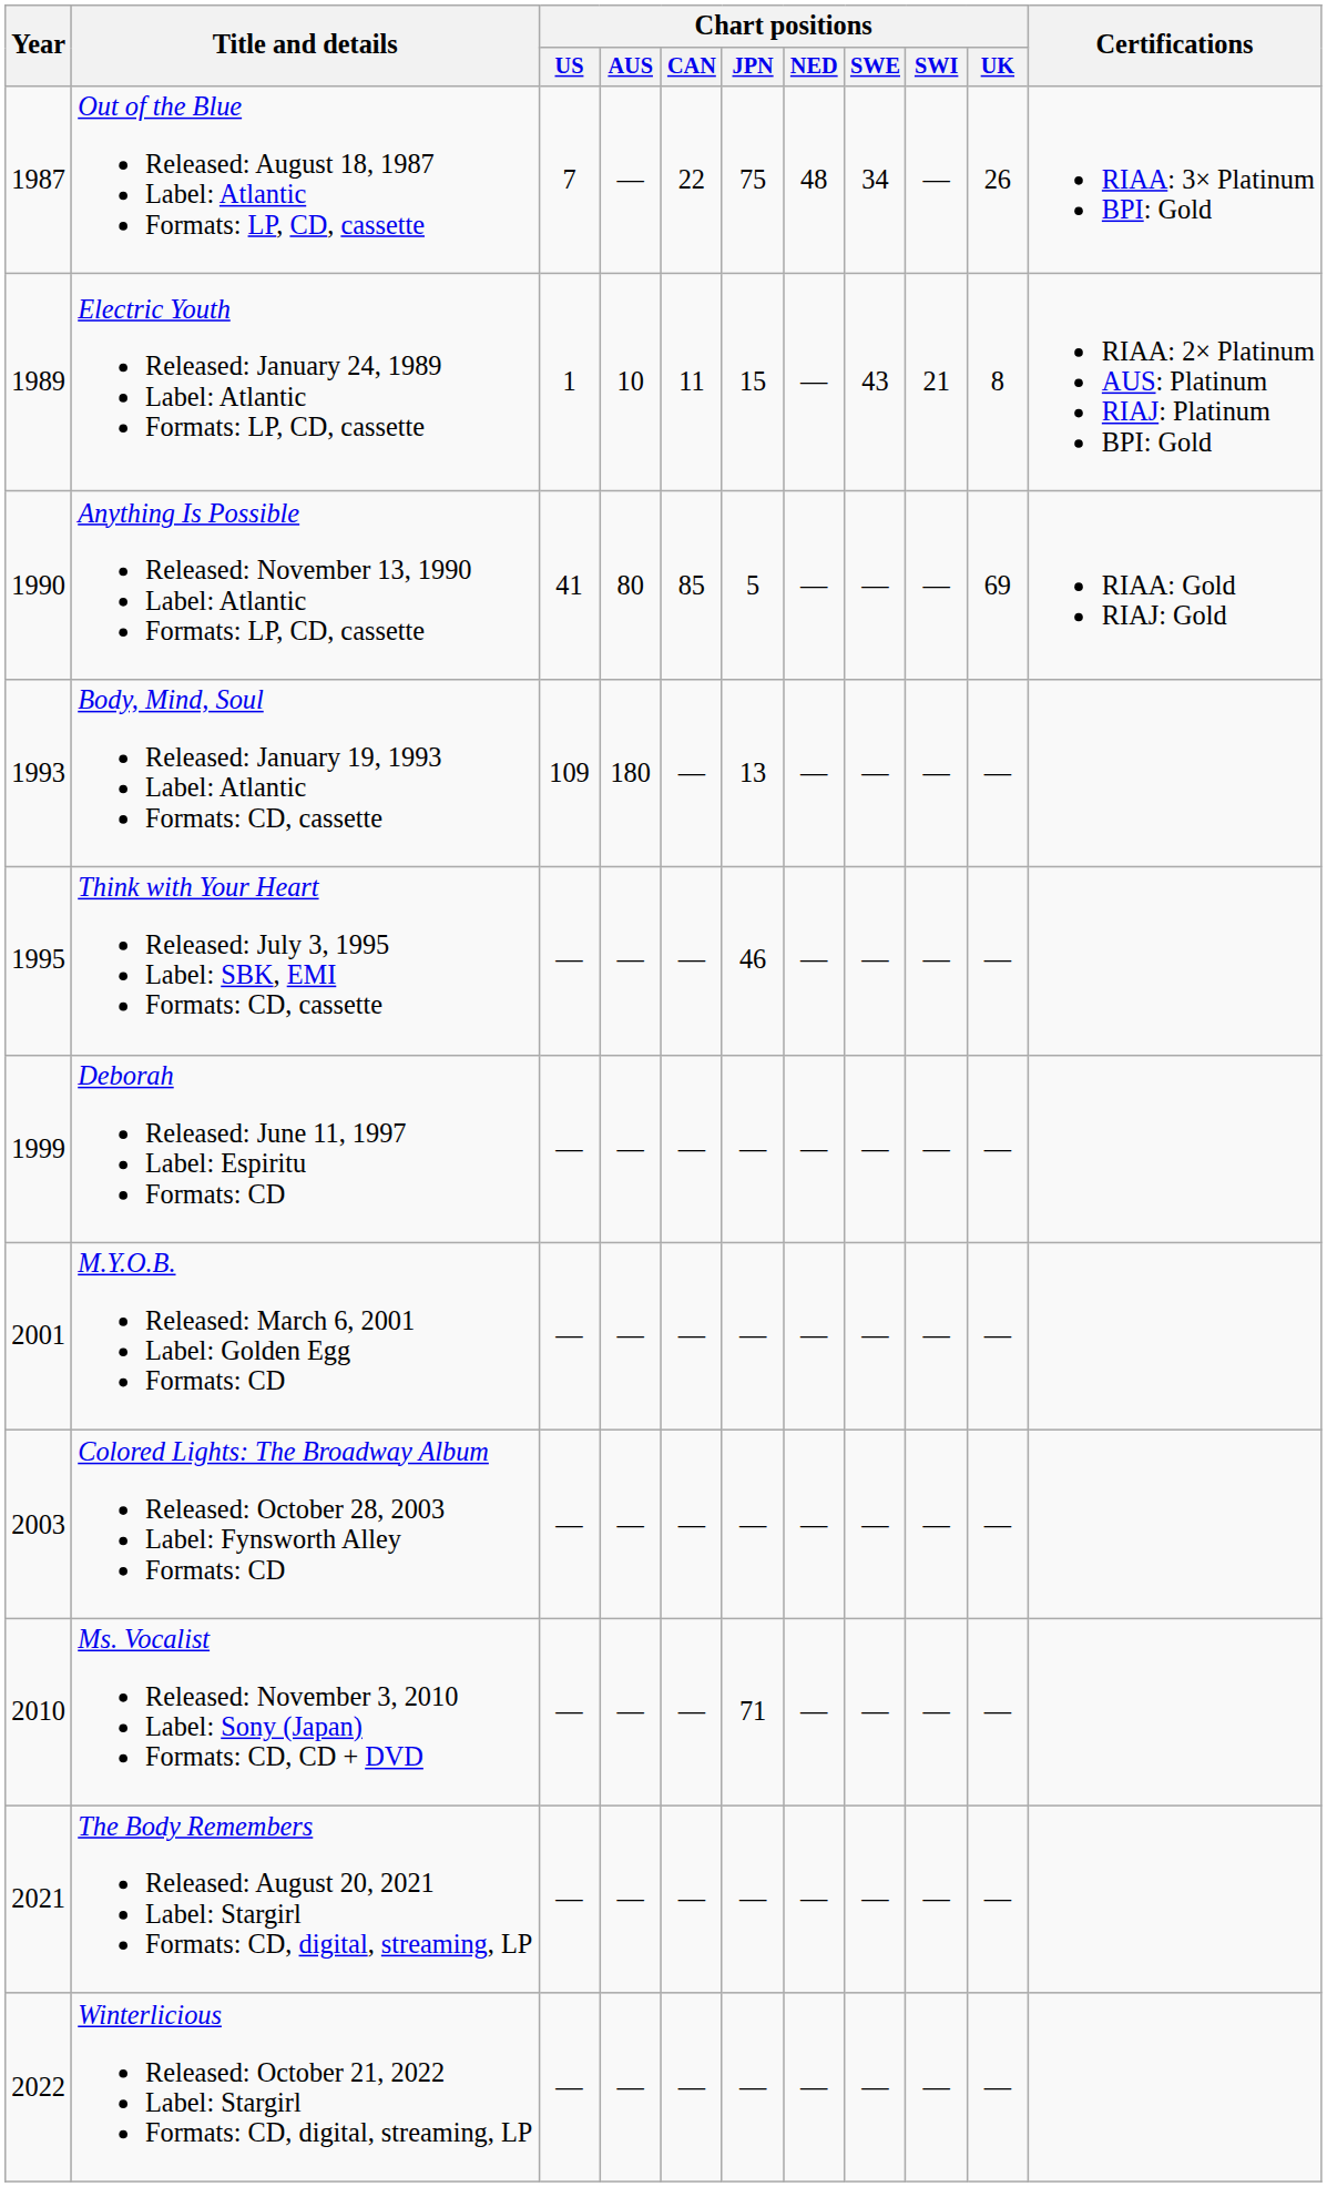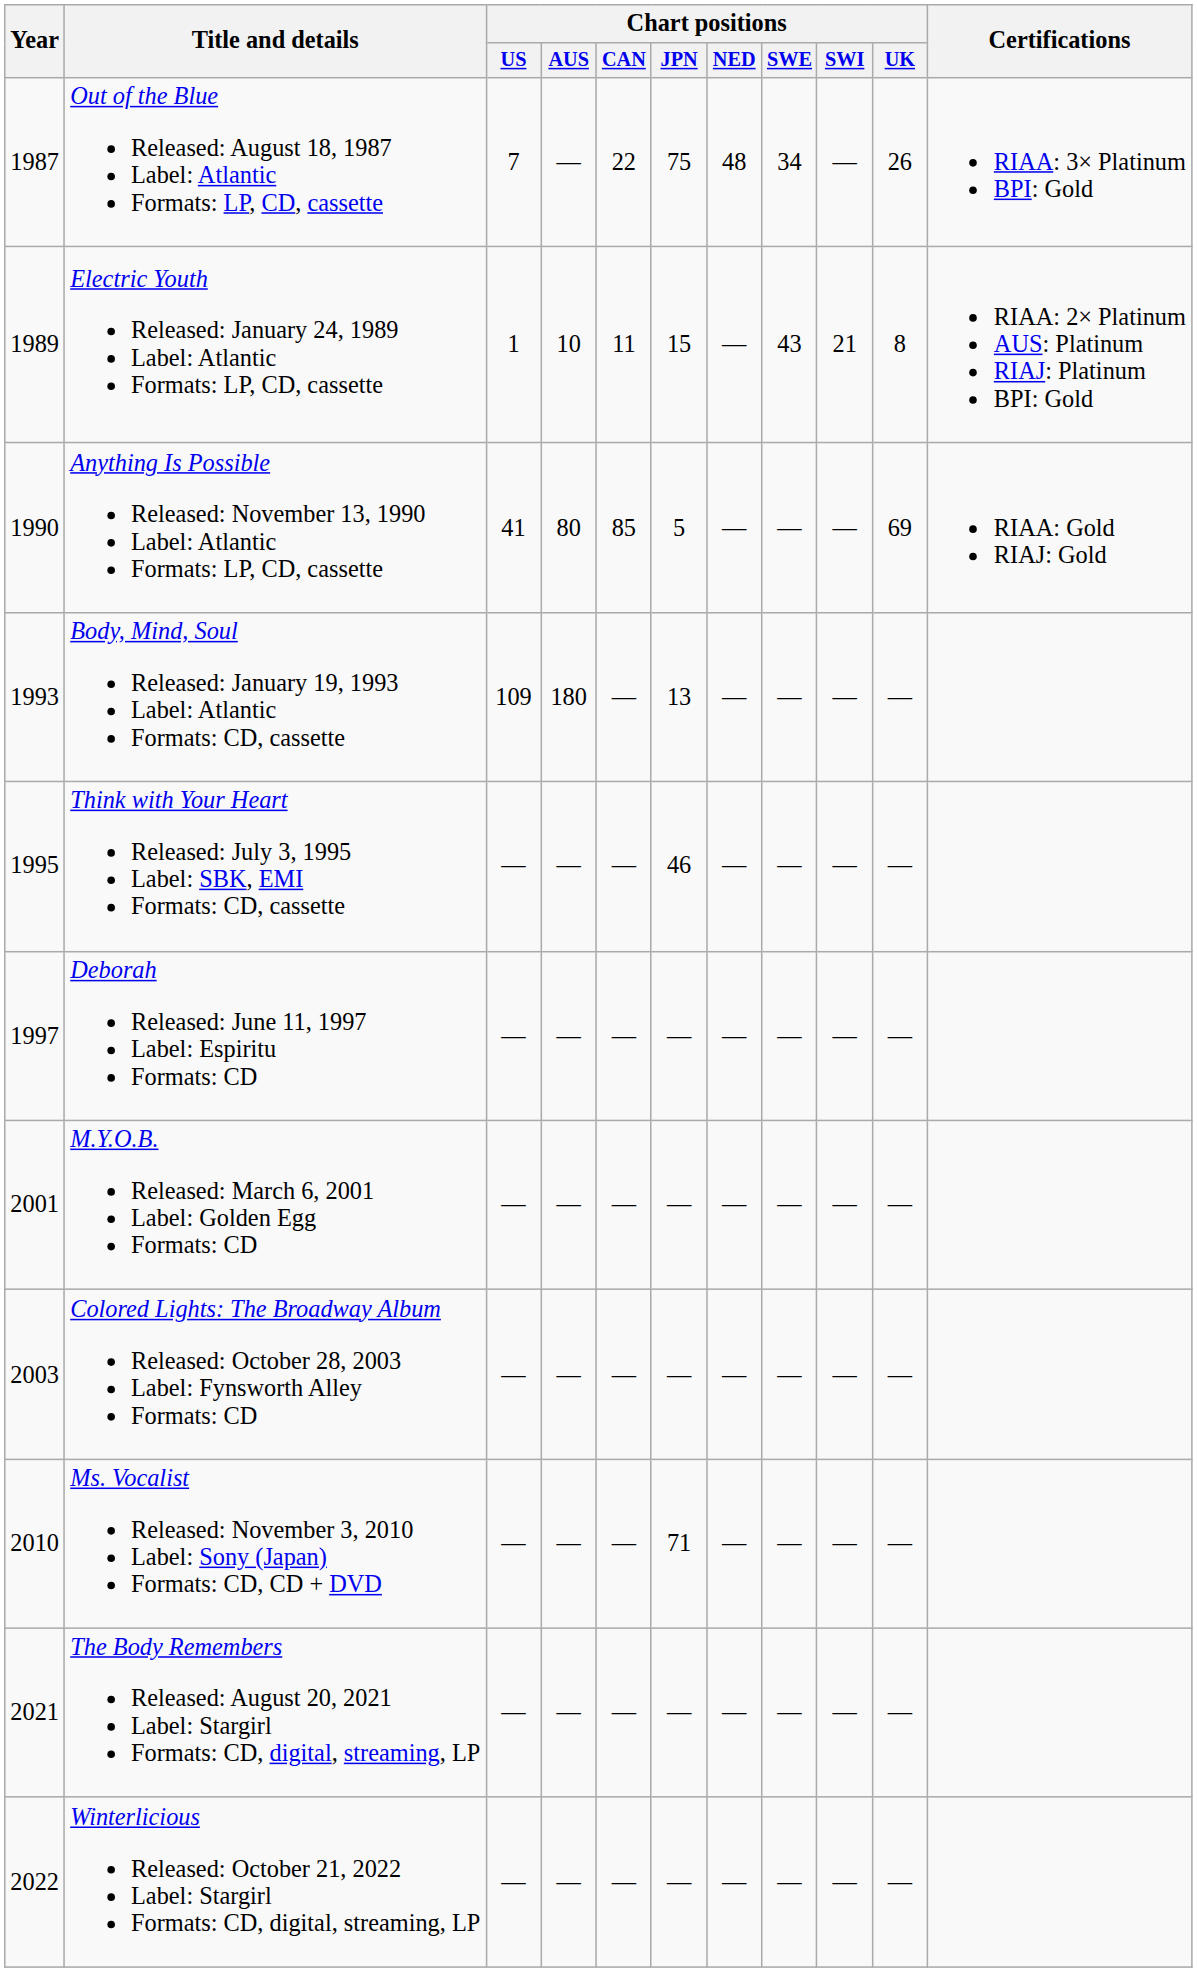Deborah Released: June 11, 1997 Label: Espiritu Formats: CD | Year: 1999 -> 1997
